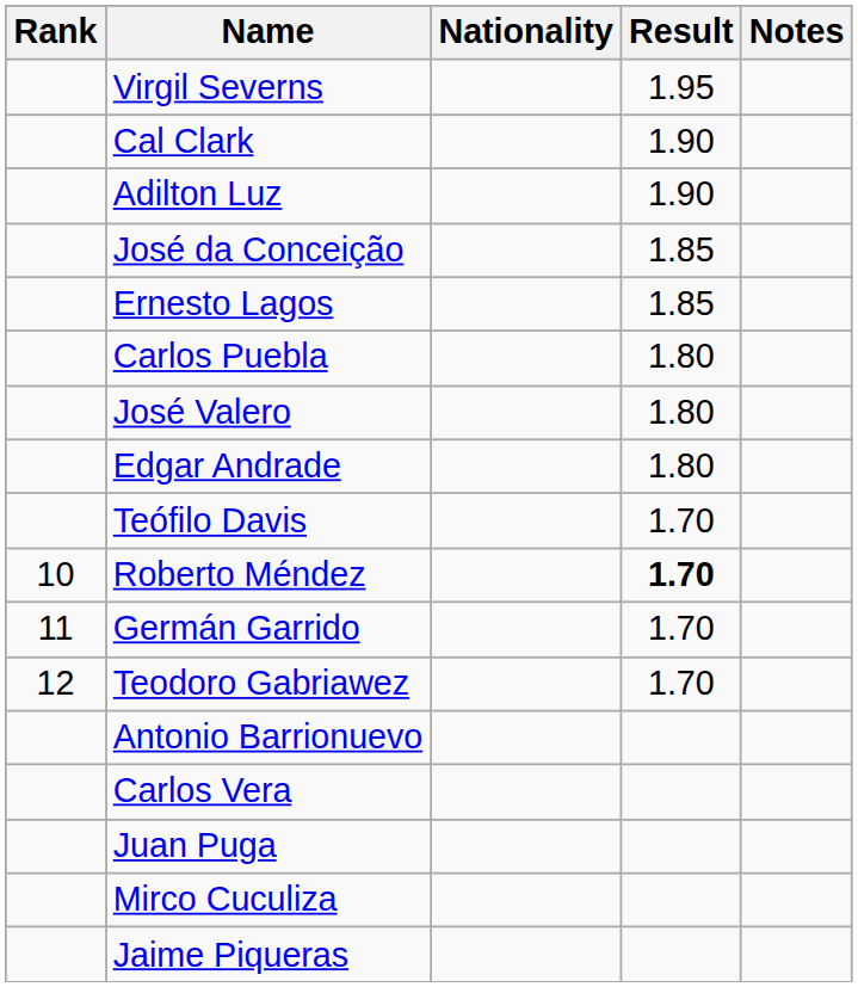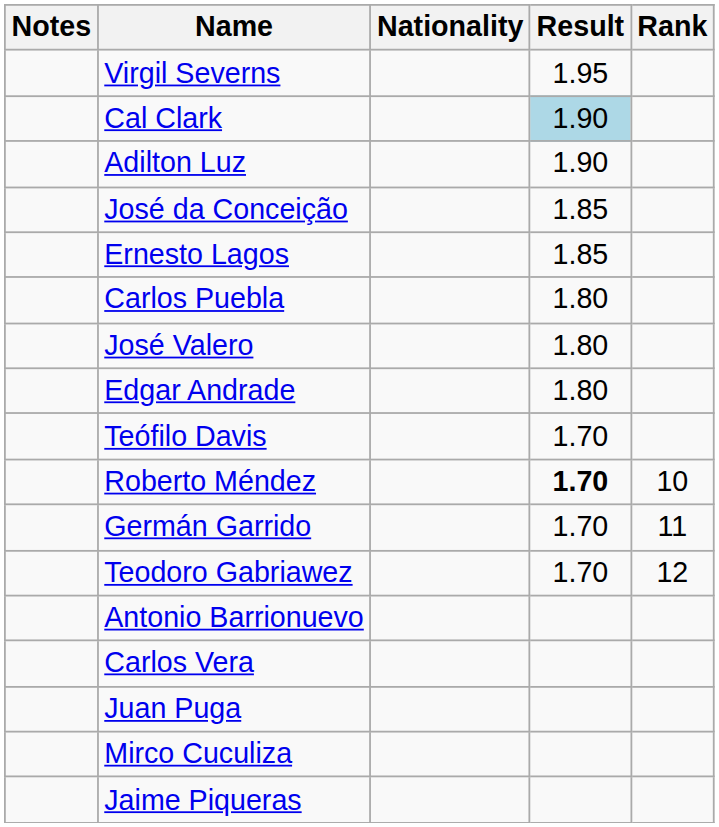columns swapped: Rank <-> Notes
Cal Clark | Result: no background -> lightblue background
